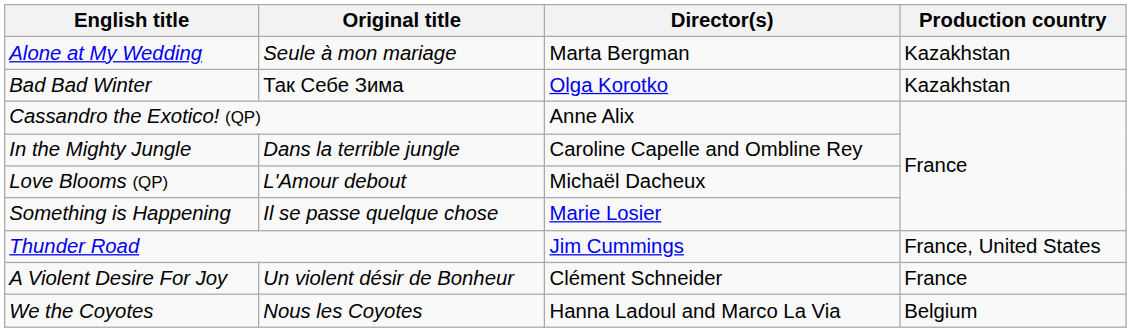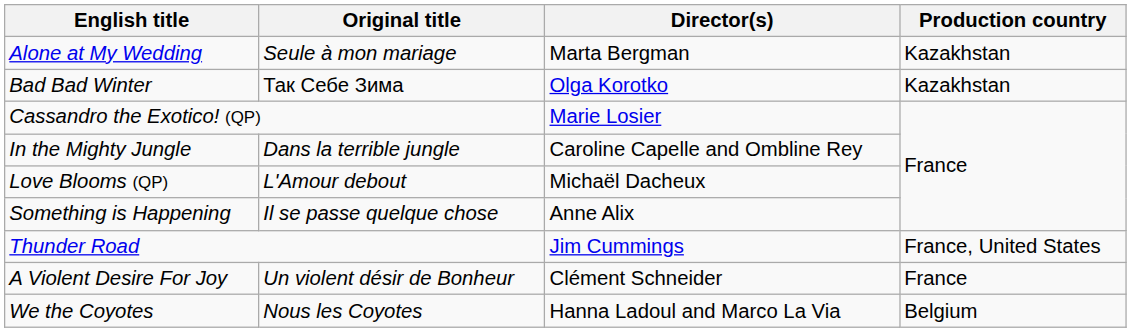Cassandro the Exotico! (QP) | Director(s): Anne Alix -> Marie Losier
Something is Happening | Director(s): Marie Losier -> Anne Alix
